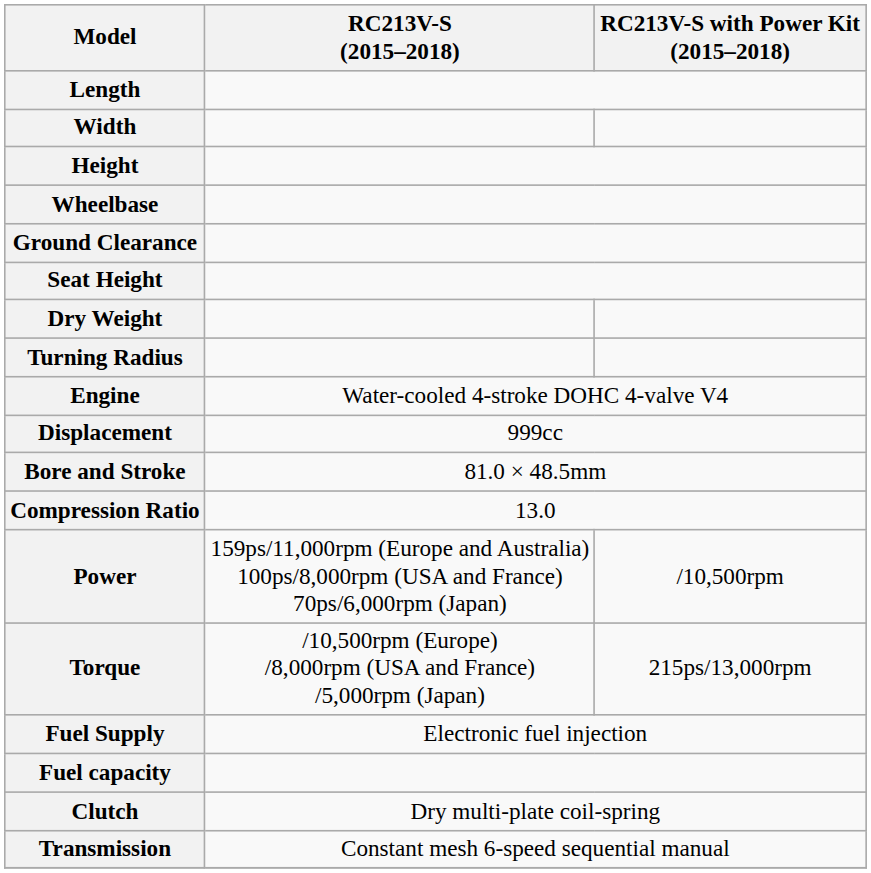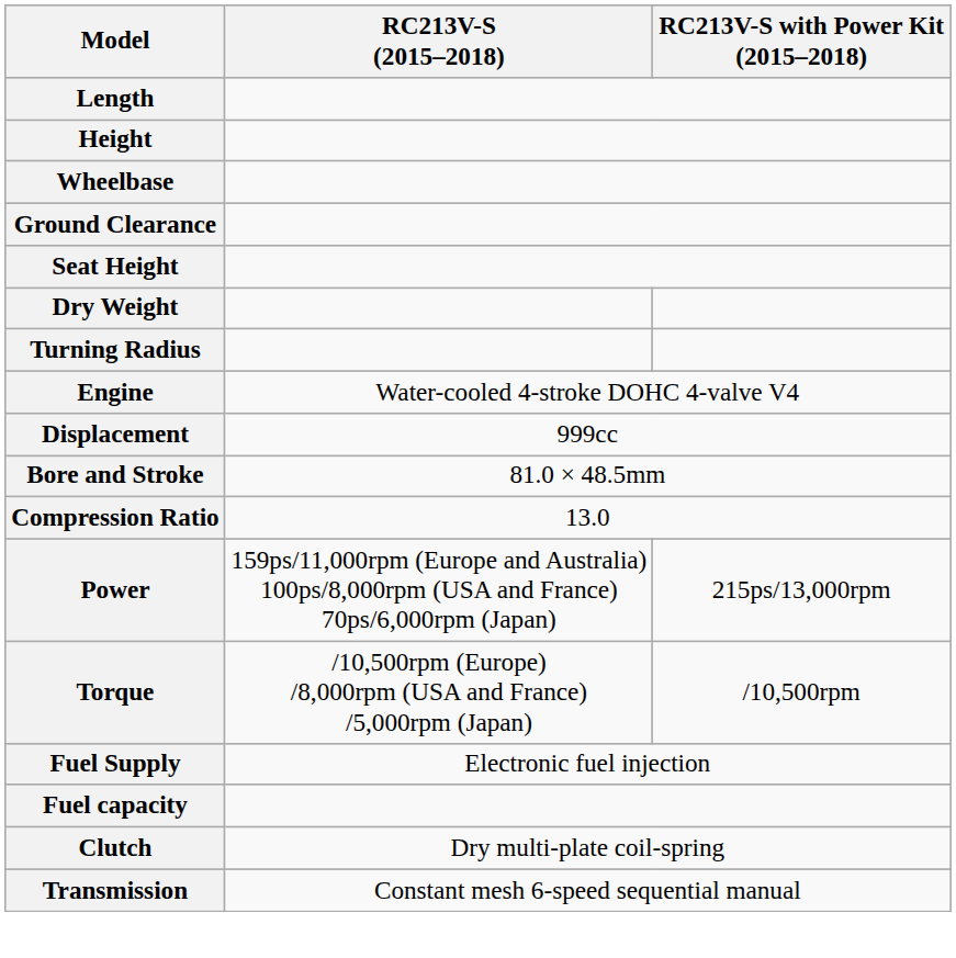- row: Width
Power | RC213V-S with Power Kit (2015–2018): /10,500rpm -> 215ps/13,000rpm
Torque | RC213V-S with Power Kit (2015–2018): 215ps/13,000rpm -> /10,500rpm
